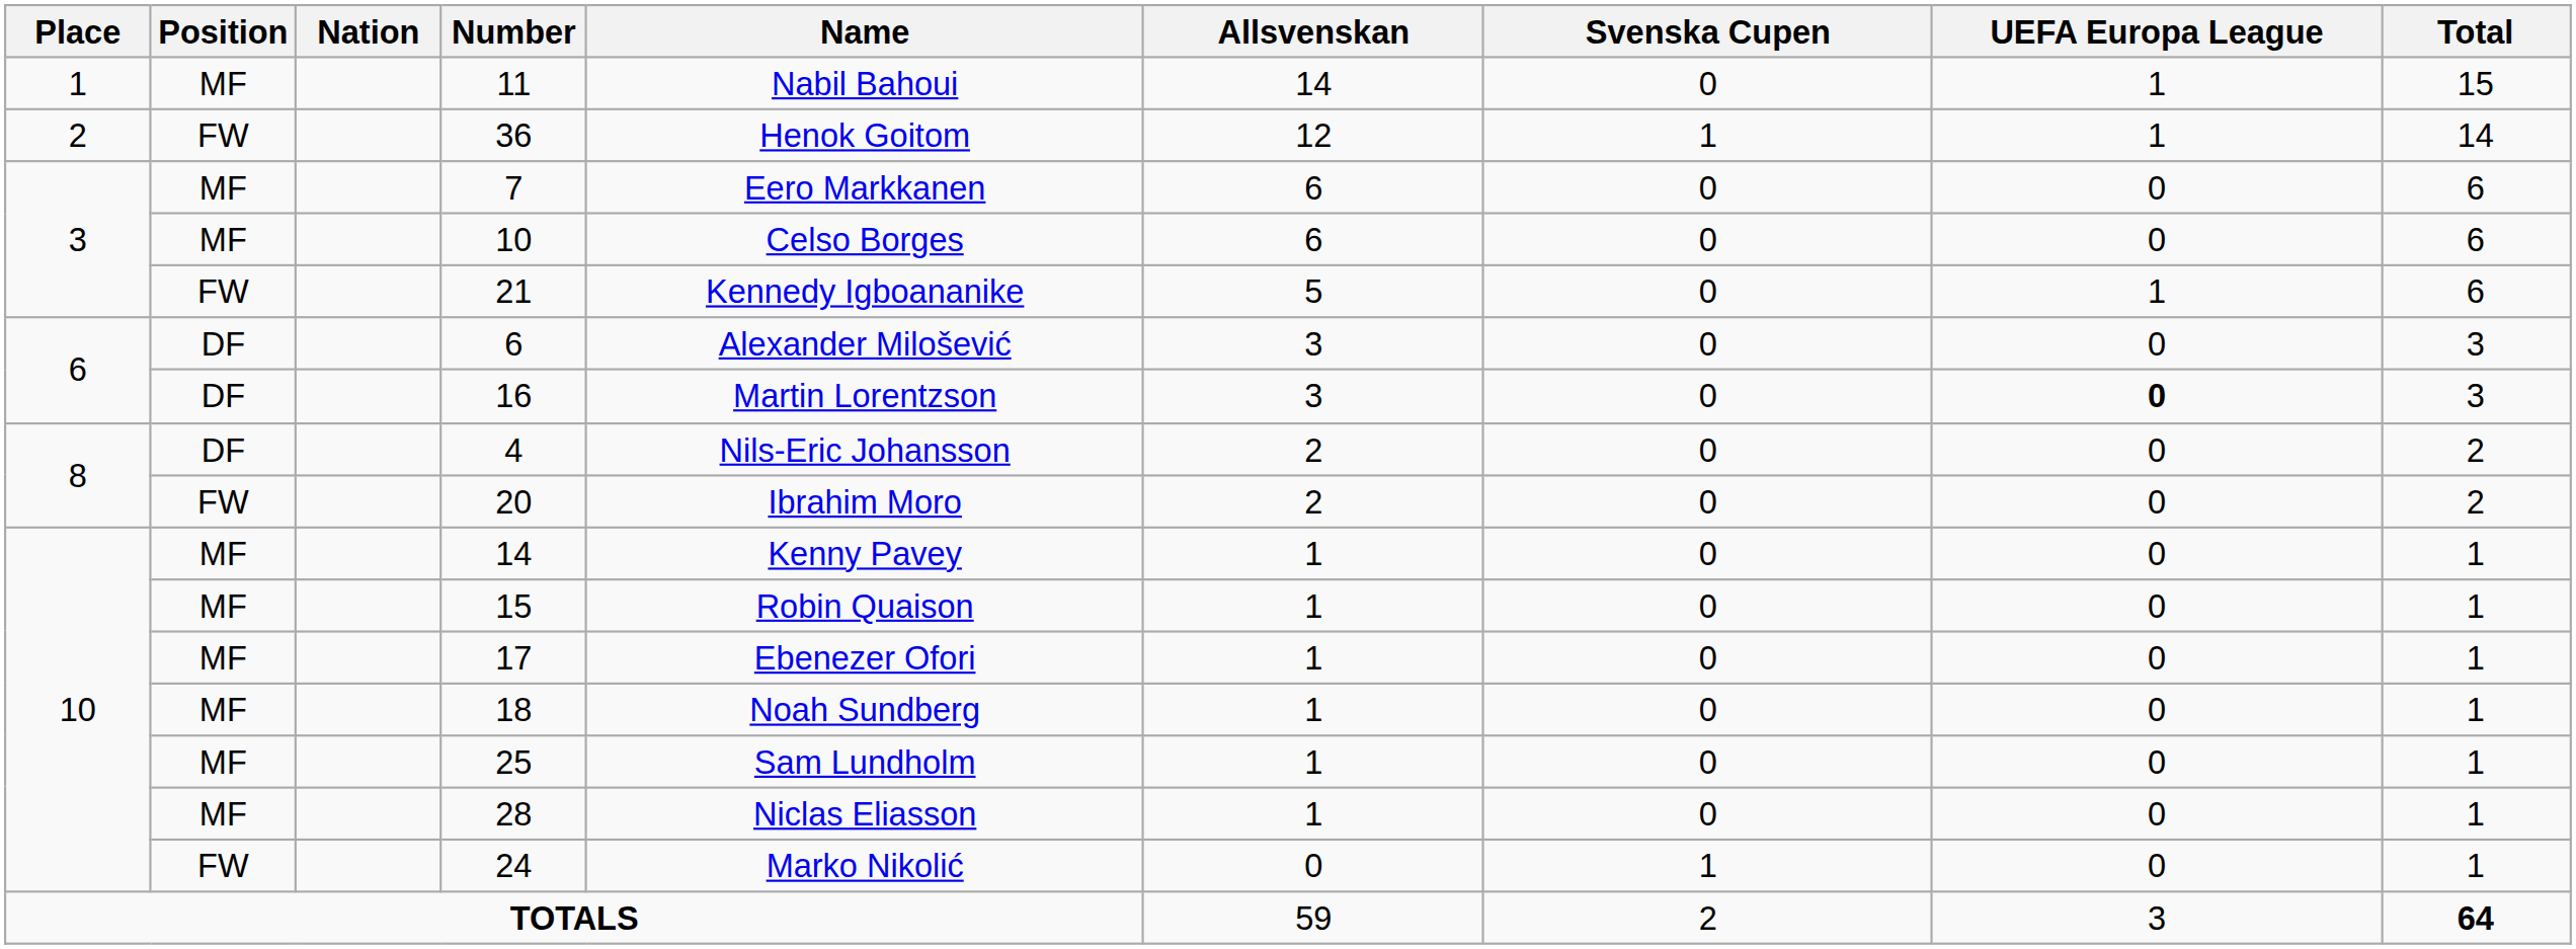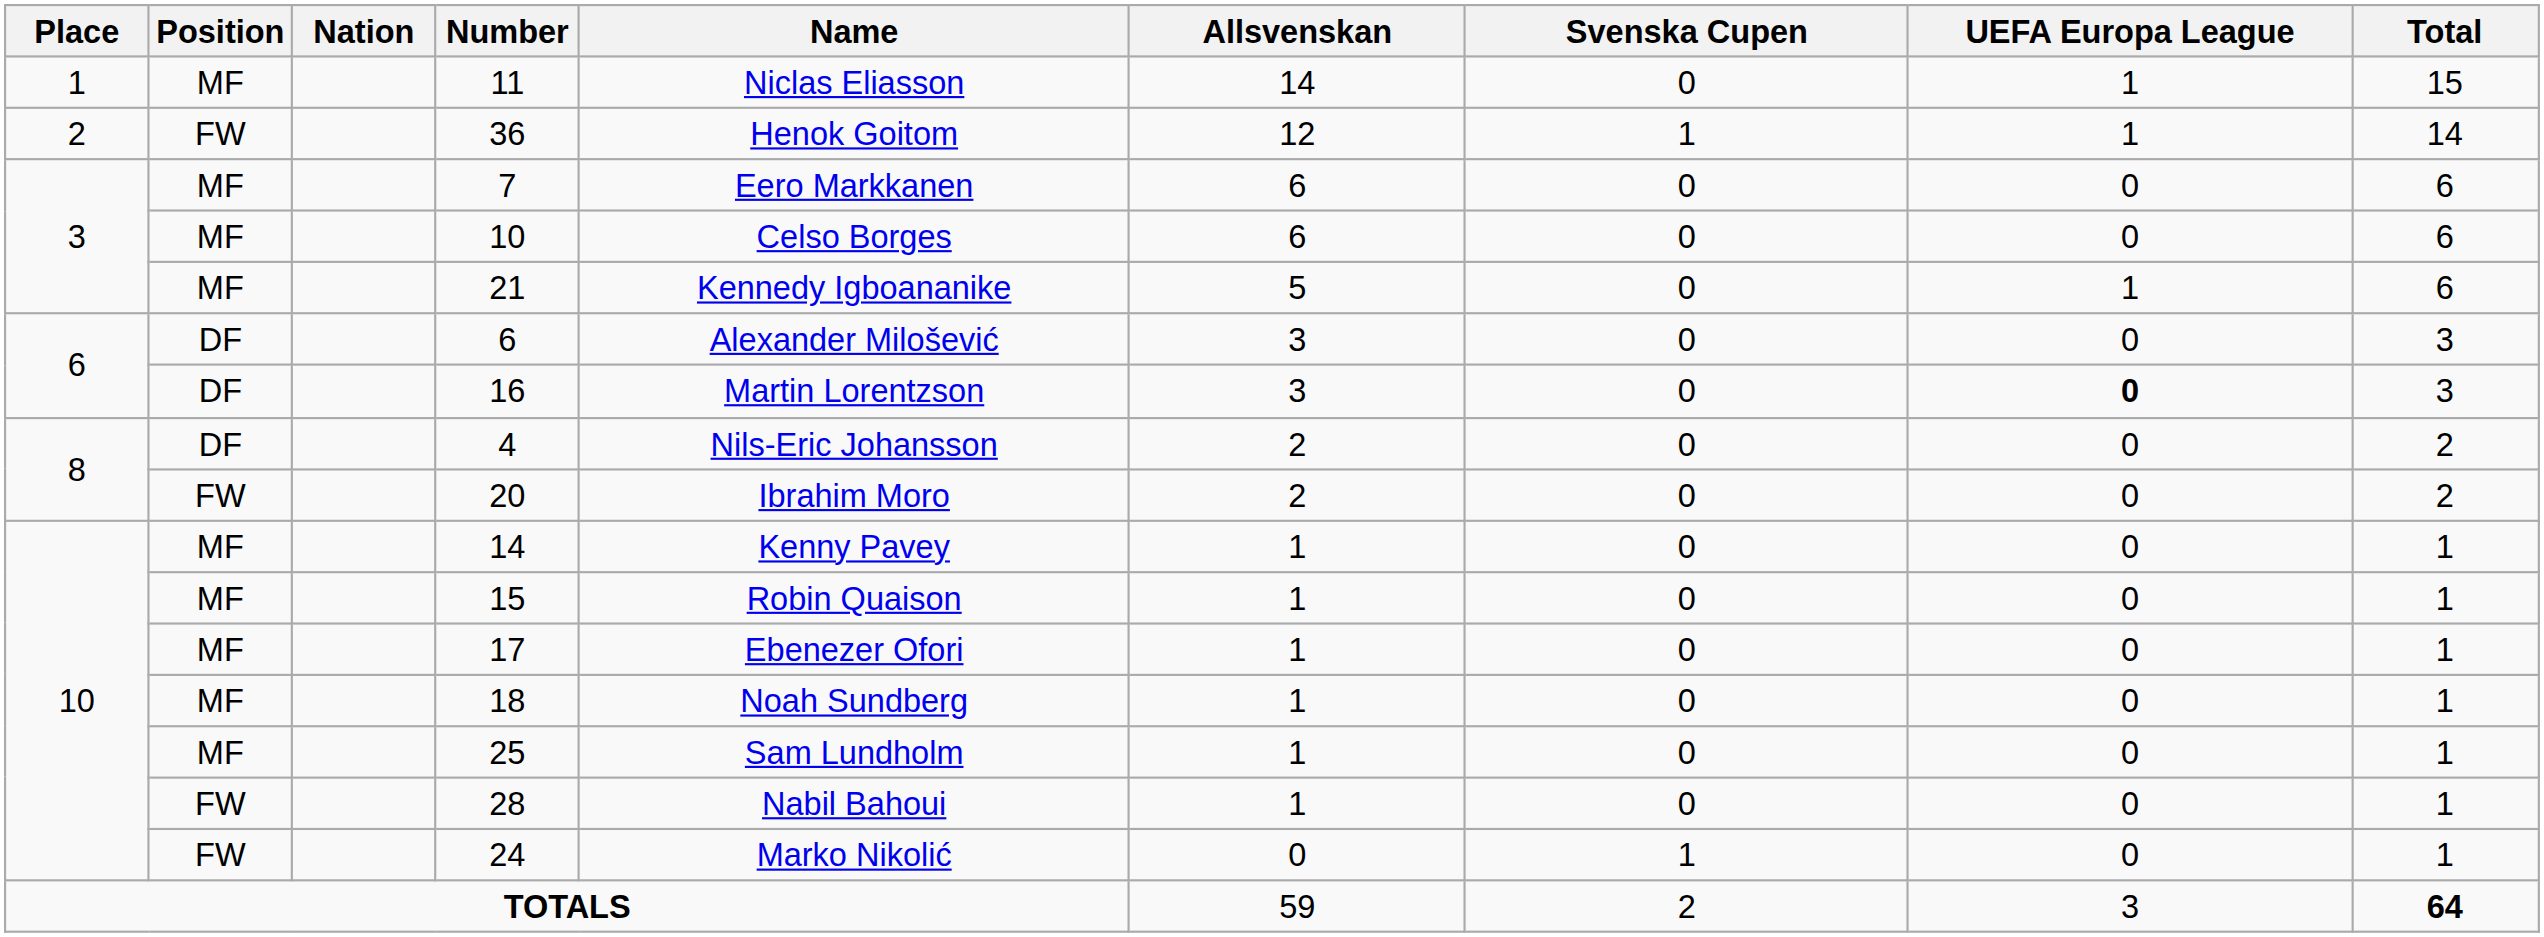11 | Name: Nabil Bahoui -> Niclas Eliasson
21 | Position: FW -> MF
28 | Position: MF -> FW
28 | Name: Niclas Eliasson -> Nabil Bahoui
